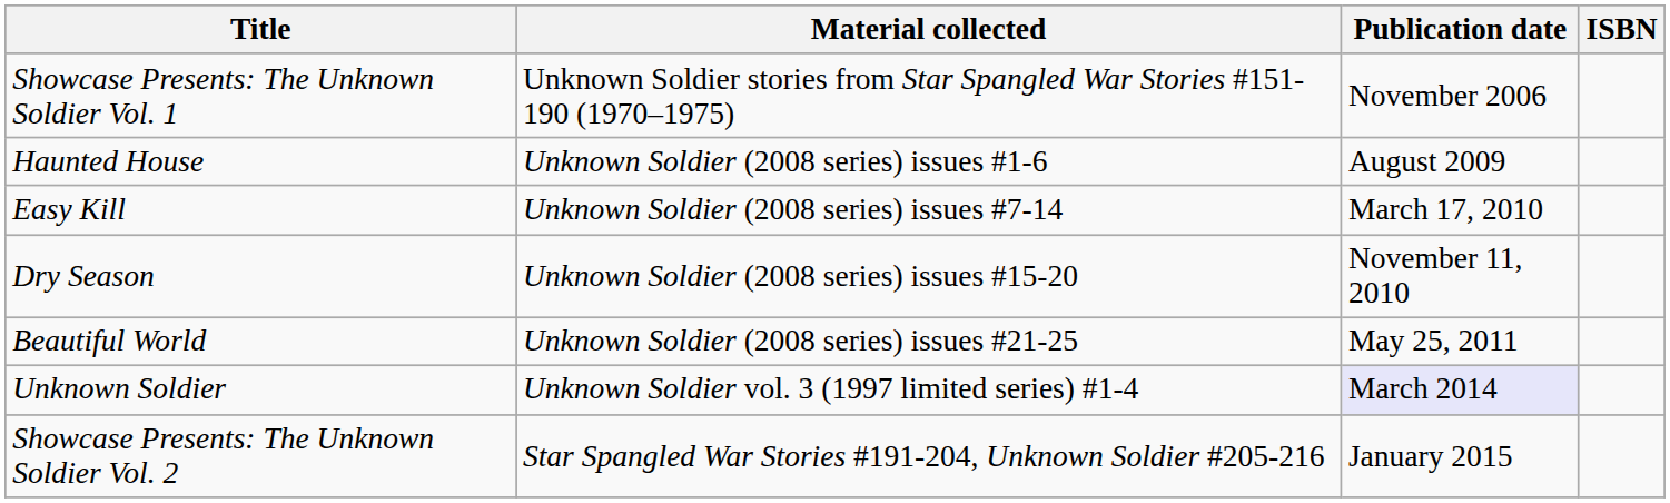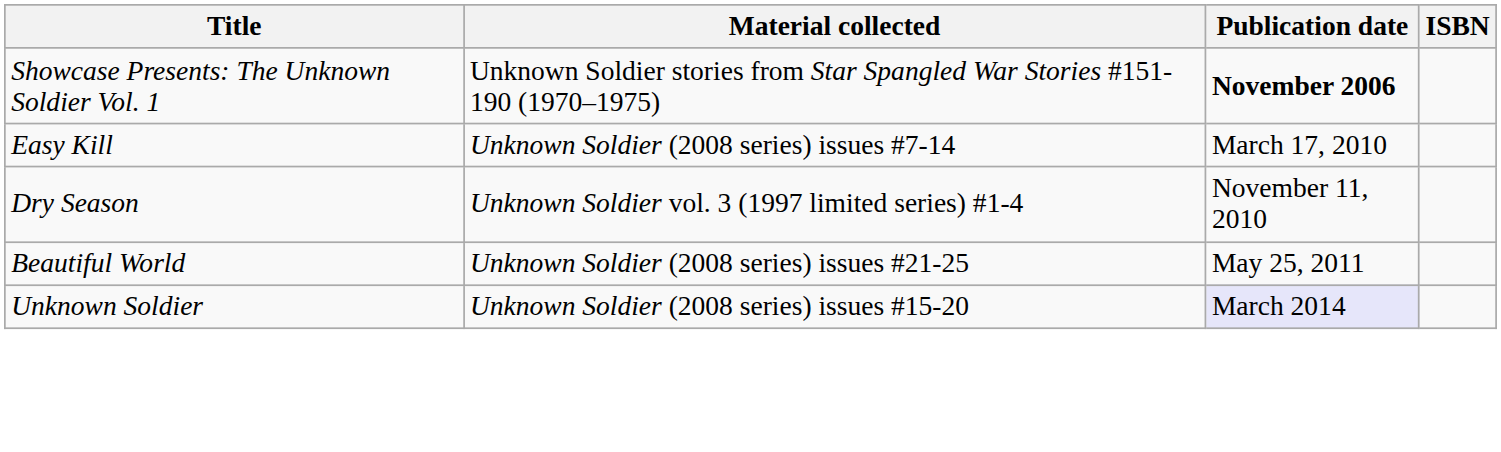Showcase Presents: The Unknown Soldier Vol. 1 | Publication date: normal -> bold
- row: Haunted House | Unknown Soldier (2008 series) issues #1-6 | August 2009
Dry Season | Material collected: Unknown Soldier (2008 series) issues #15-20 -> Unknown Soldier vol. 3 (1997 limited series) #1-4
Unknown Soldier | Material collected: Unknown Soldier vol. 3 (1997 limited series) #1-4 -> Unknown Soldier (2008 series) issues #15-20
- row: Showcase Presents: The Unknown Soldier Vol. 2 | Star Spangled War Stories #191-204, Unknown Soldier #205-216 | January 2015
